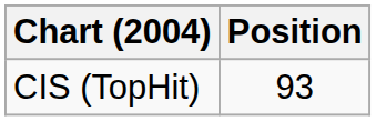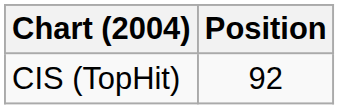CIS (TopHit) | Position: 93 -> 92
